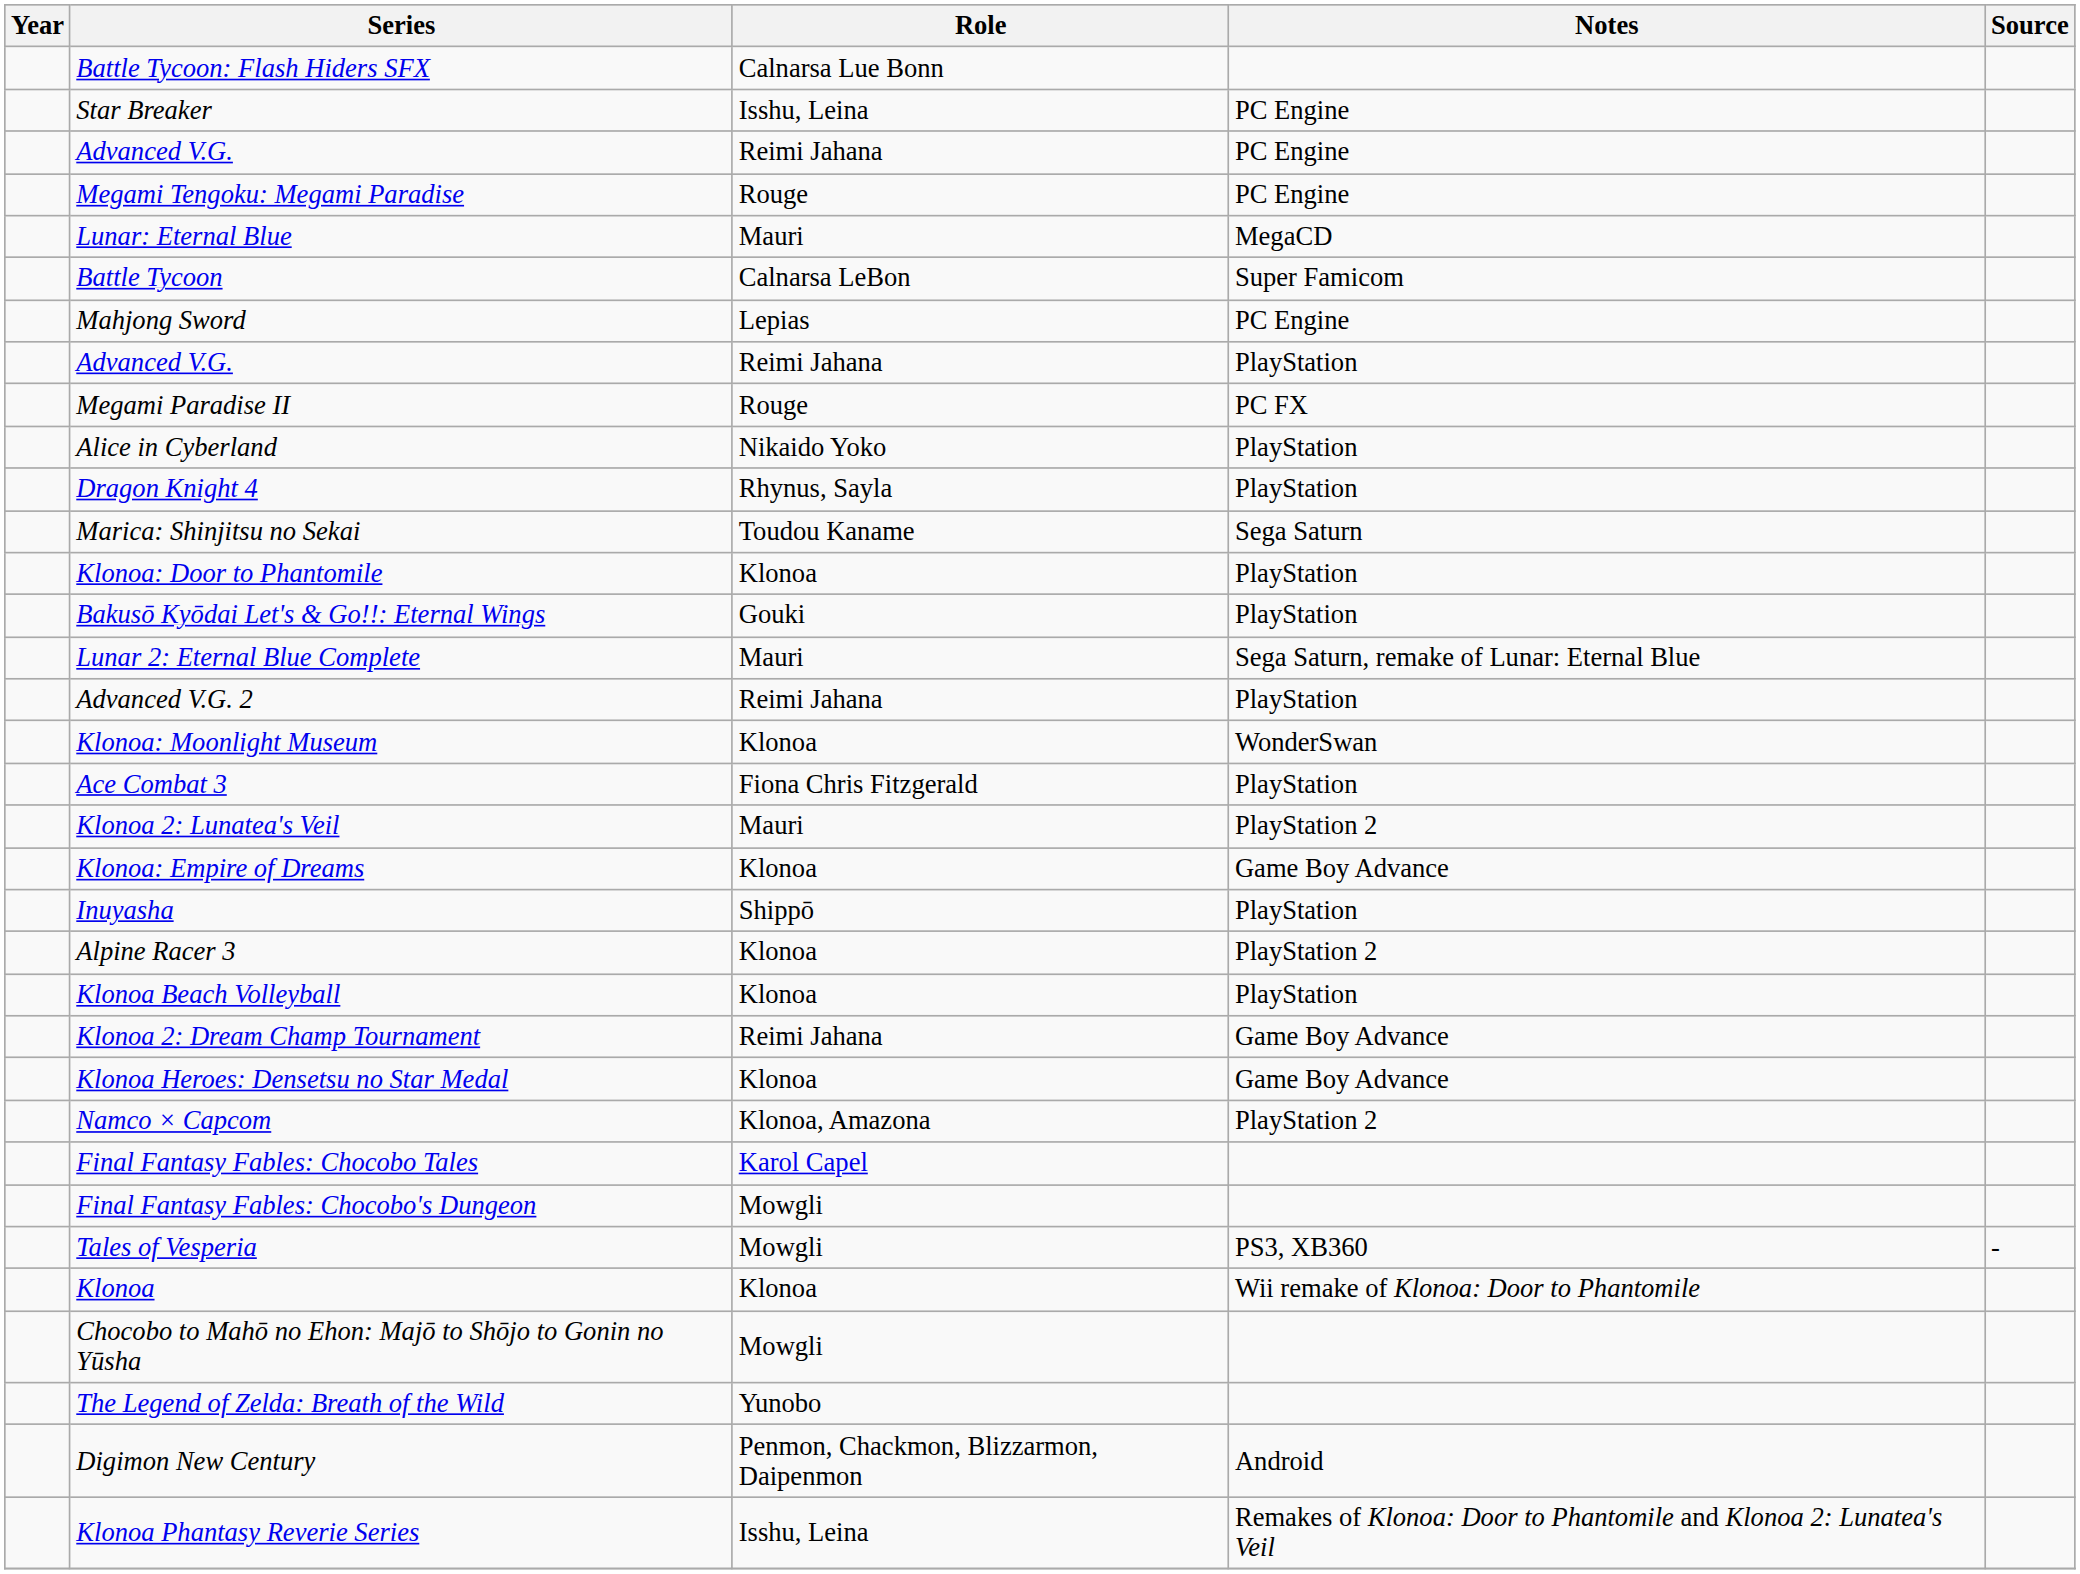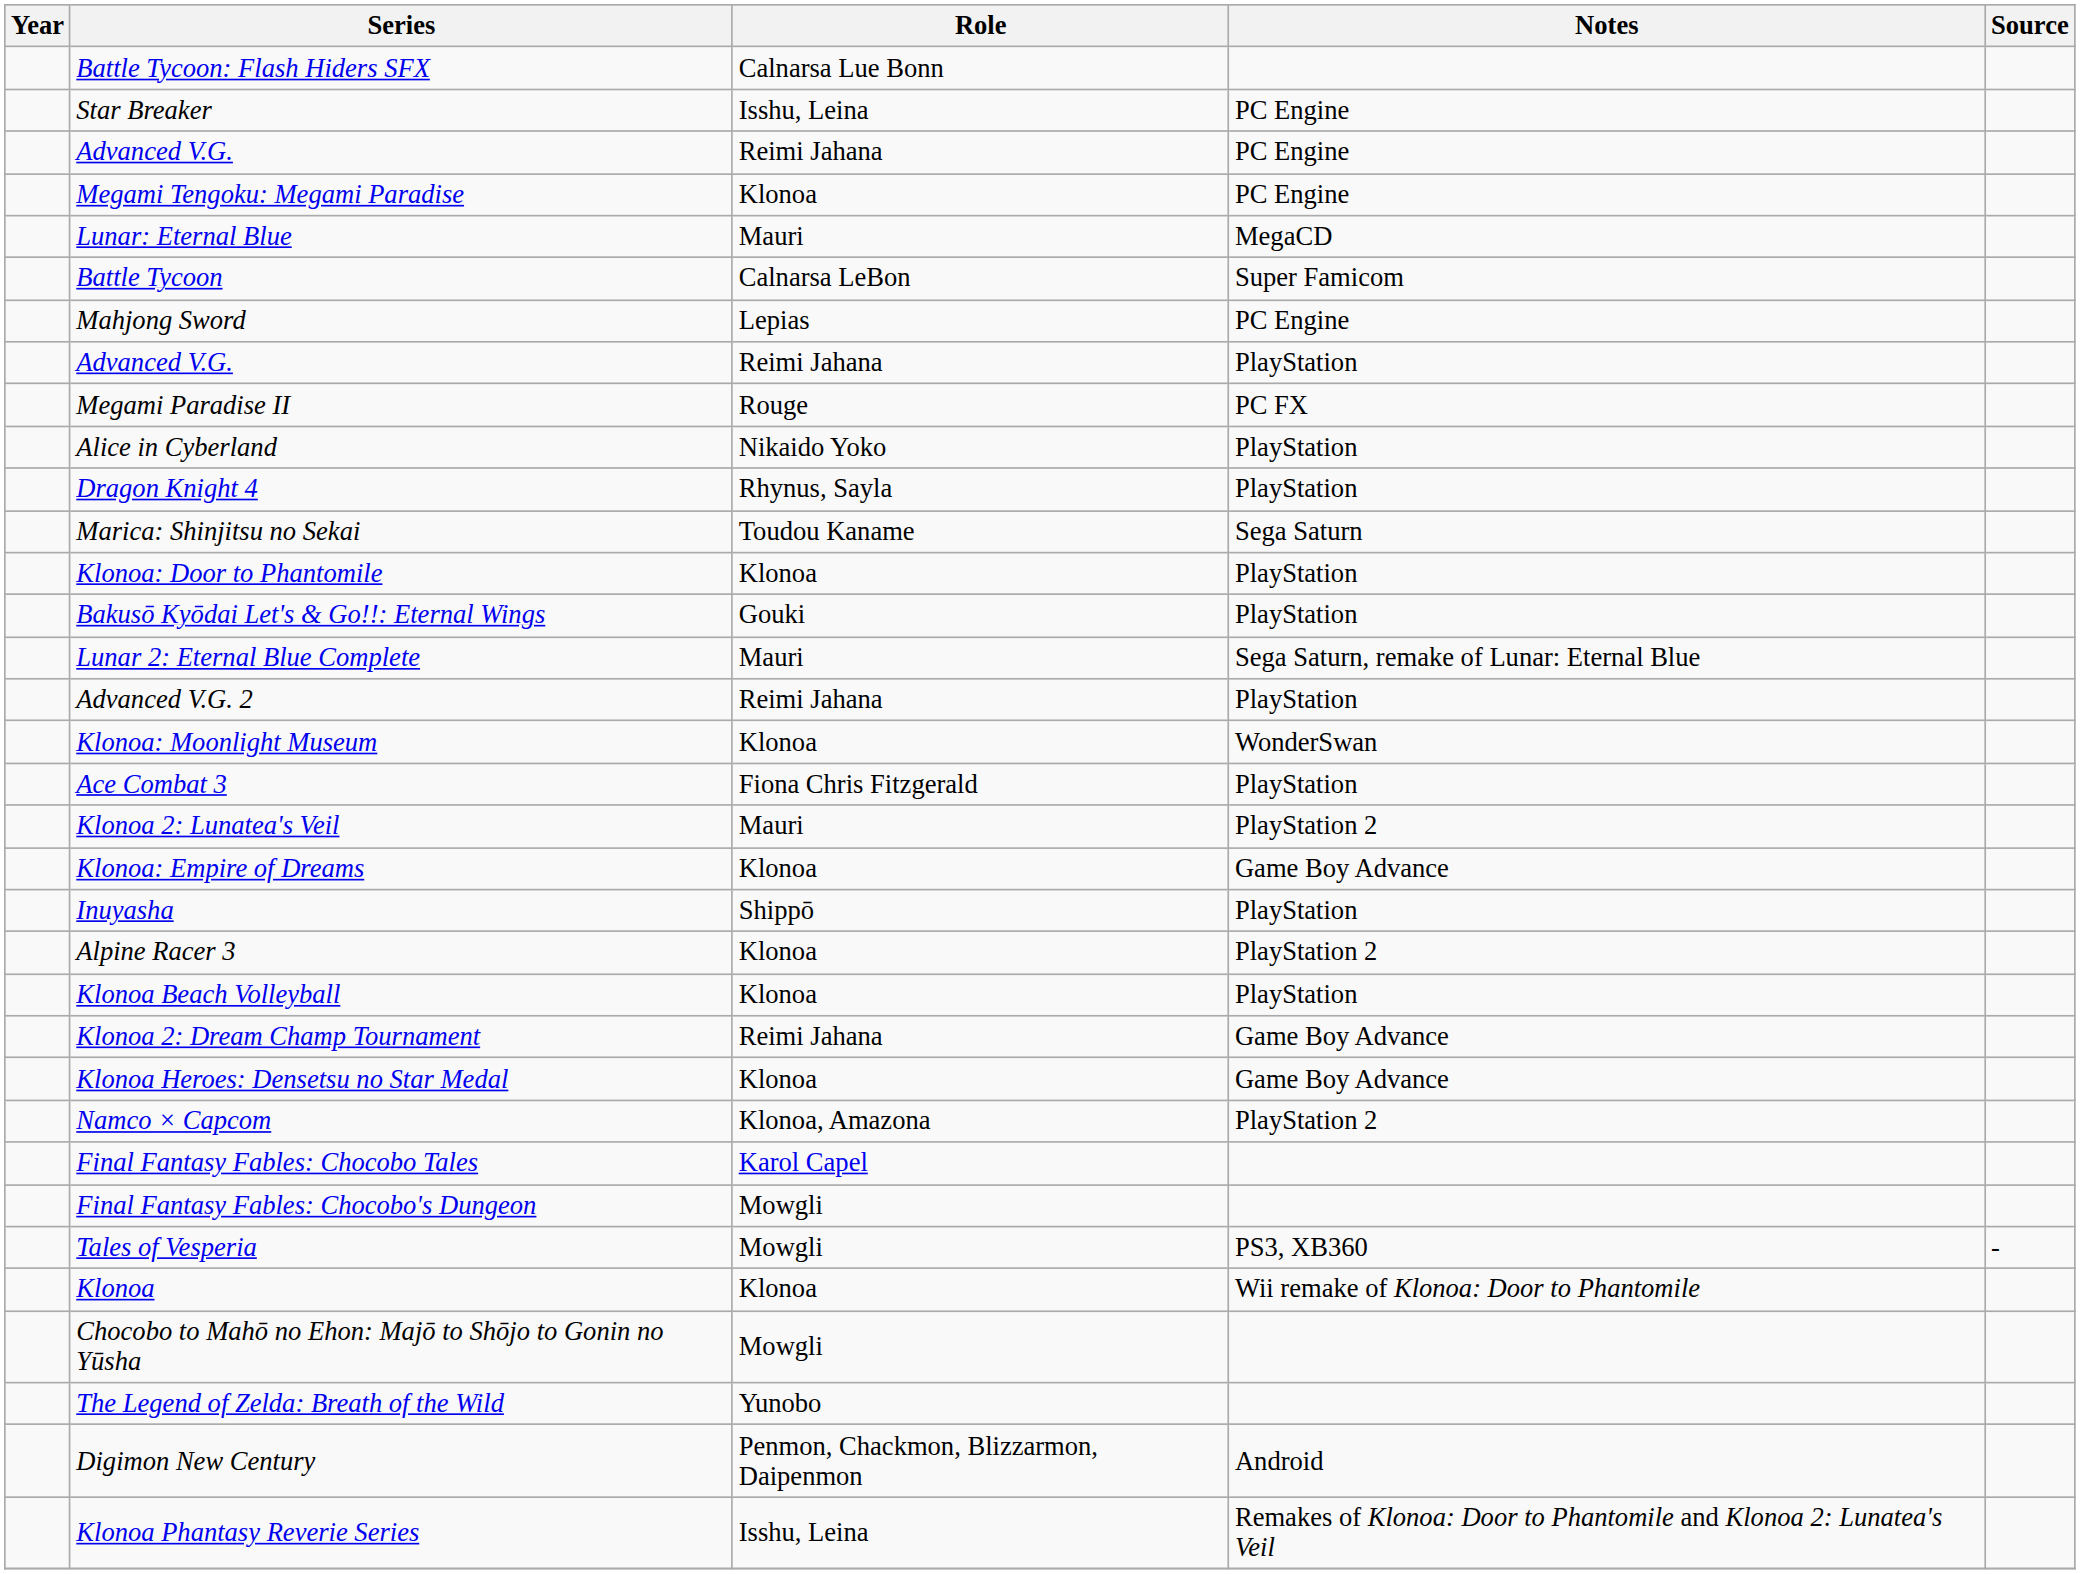Megami Tengoku: Megami Paradise | Role: Rouge -> Klonoa
